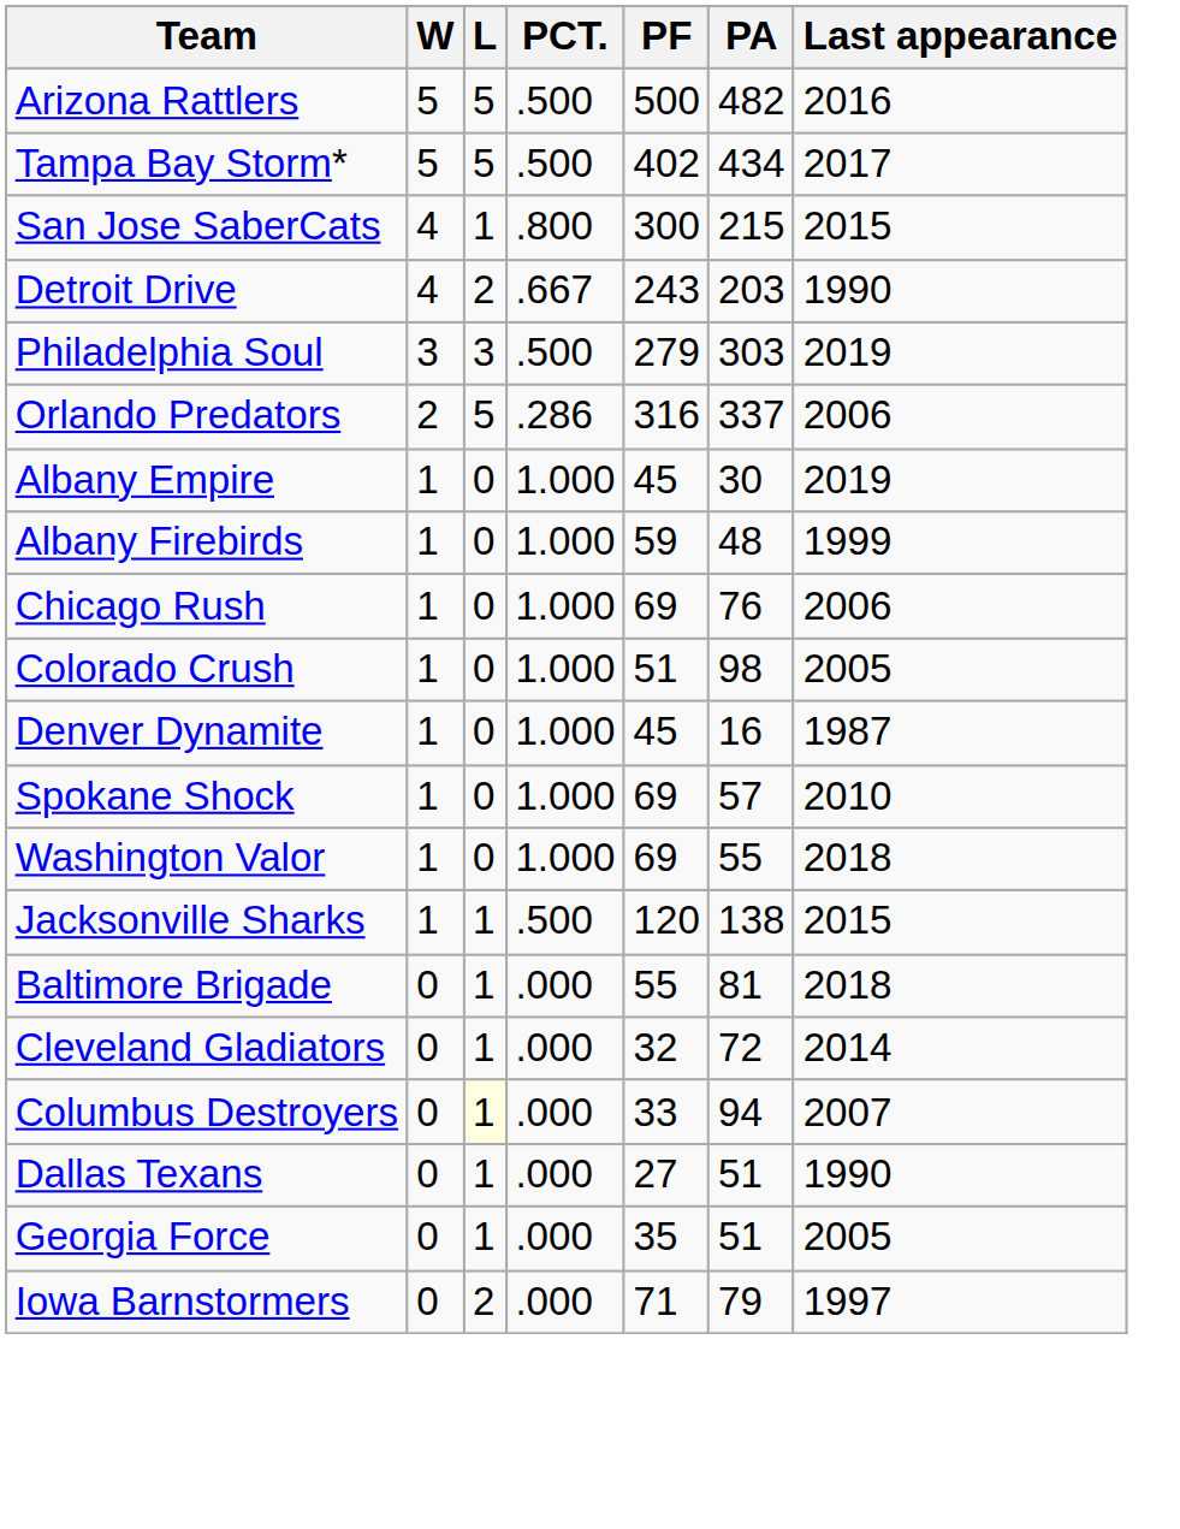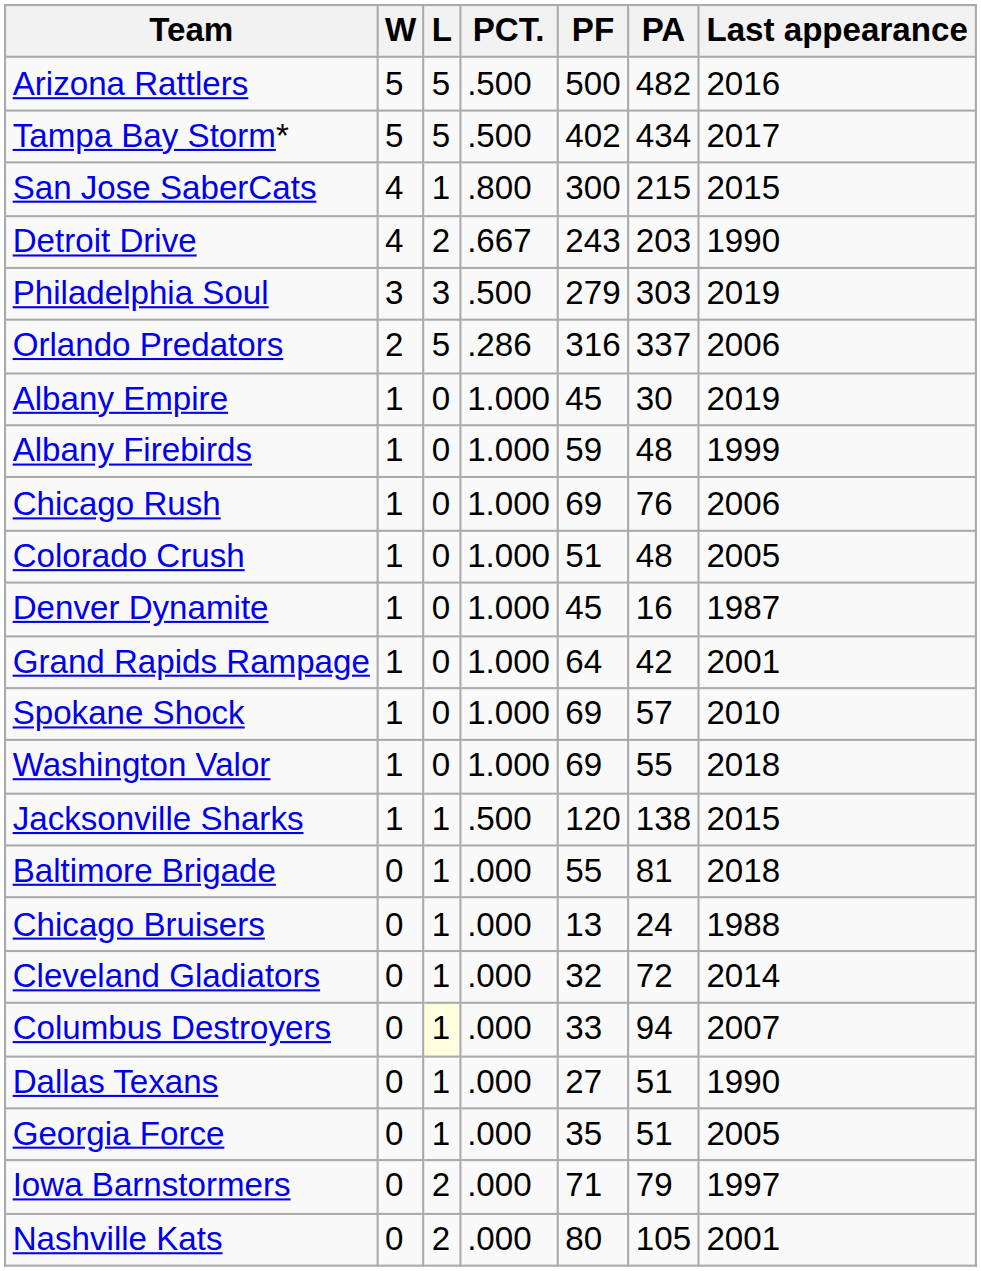Colorado Crush | PA: 98 -> 48
+ row: Grand Rapids Rampage | 1 | 0 | 1.000 | 64 | 42 | 2001
+ row: Chicago Bruisers | 0 | 1 | .000 | 13 | 24 | 1988
+ row: Nashville Kats | 0 | 2 | .000 | 80 | 105 | 2001
